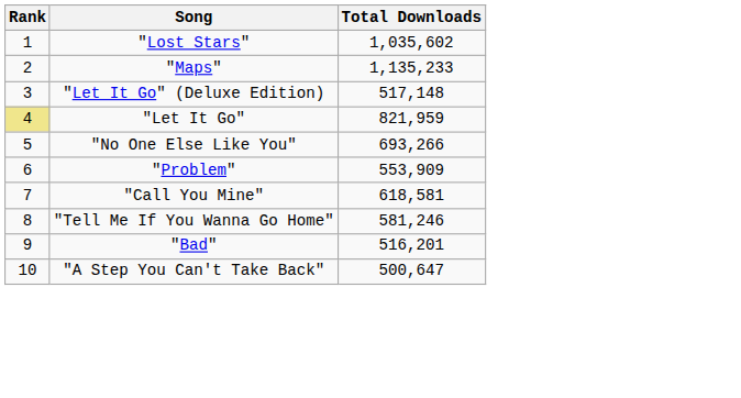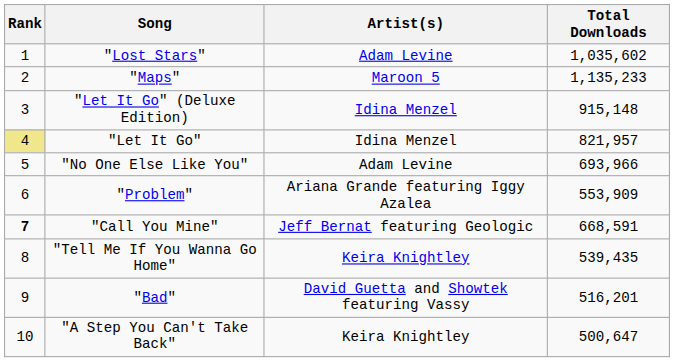+ column: Artist(s) | Adam Levine | Maroon 5 | Idina Menzel | Idina Menzel | Adam Levine | Ariana Grande featuring Iggy Azalea | Jeff Bernat featuring Geologic | Keira Knightley | David Guetta and Showtek featuring Vassy | Keira Knightley
"Let It Go" (Deluxe Edition) | Total Downloads: 517,148 -> 915,148
"Let It Go" | Total Downloads: 821,959 -> 821,957
"No One Else Like You" | Total Downloads: 693,266 -> 693,966
"Call You Mine" | Rank: normal -> bold
"Call You Mine" | Total Downloads: 618,581 -> 668,591
"Tell Me If You Wanna Go Home" | Total Downloads: 581,246 -> 539,435
